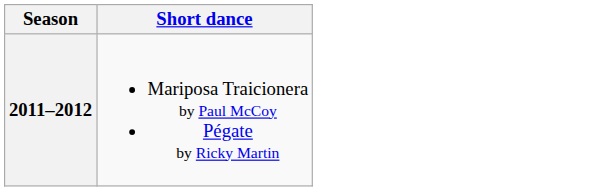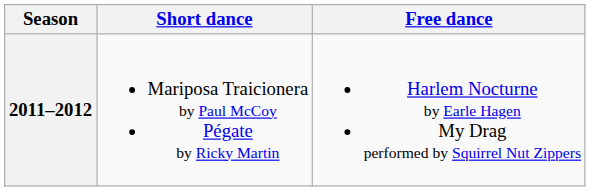+ column: Free dance | Harlem Nocturne by Earle Hagen My Drag performed by Squirrel Nut Zippers
